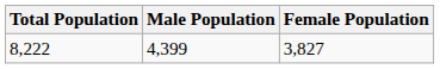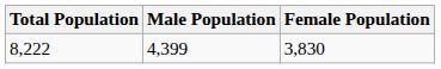8,222 | Female Population: 3,827 -> 3,830
